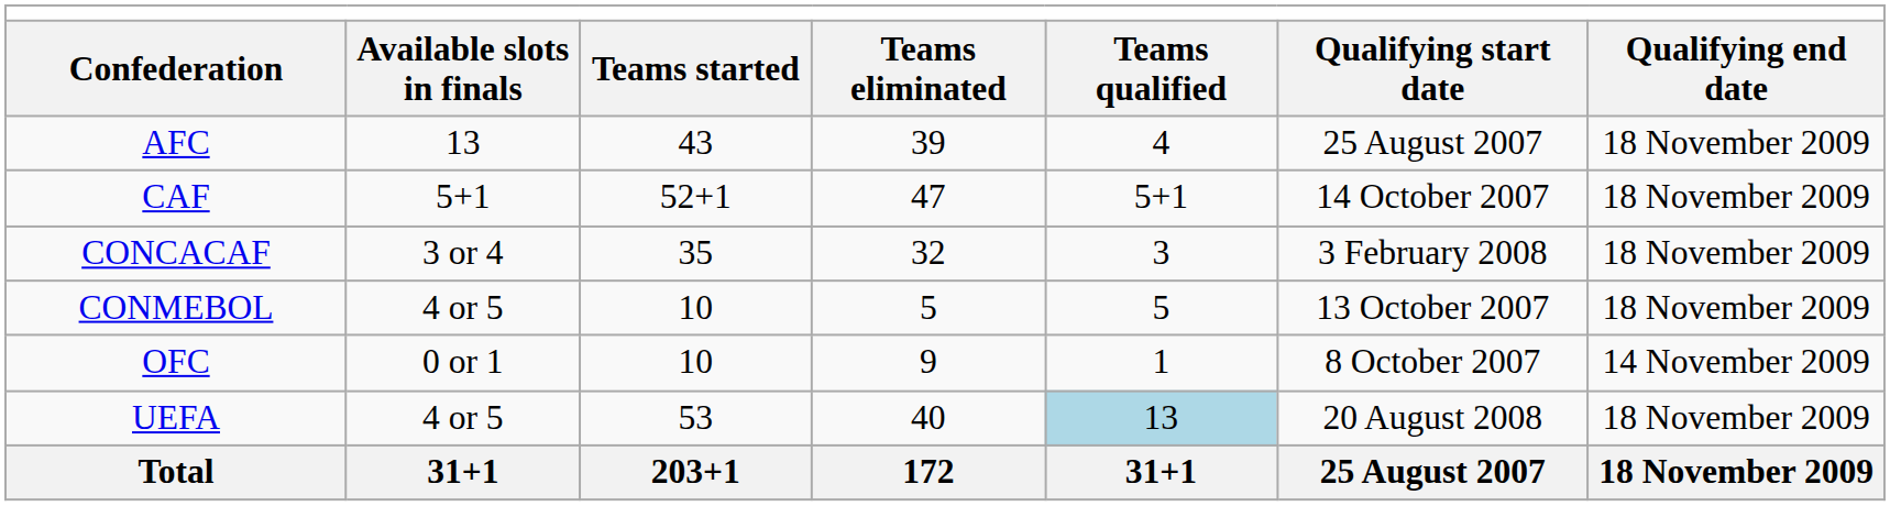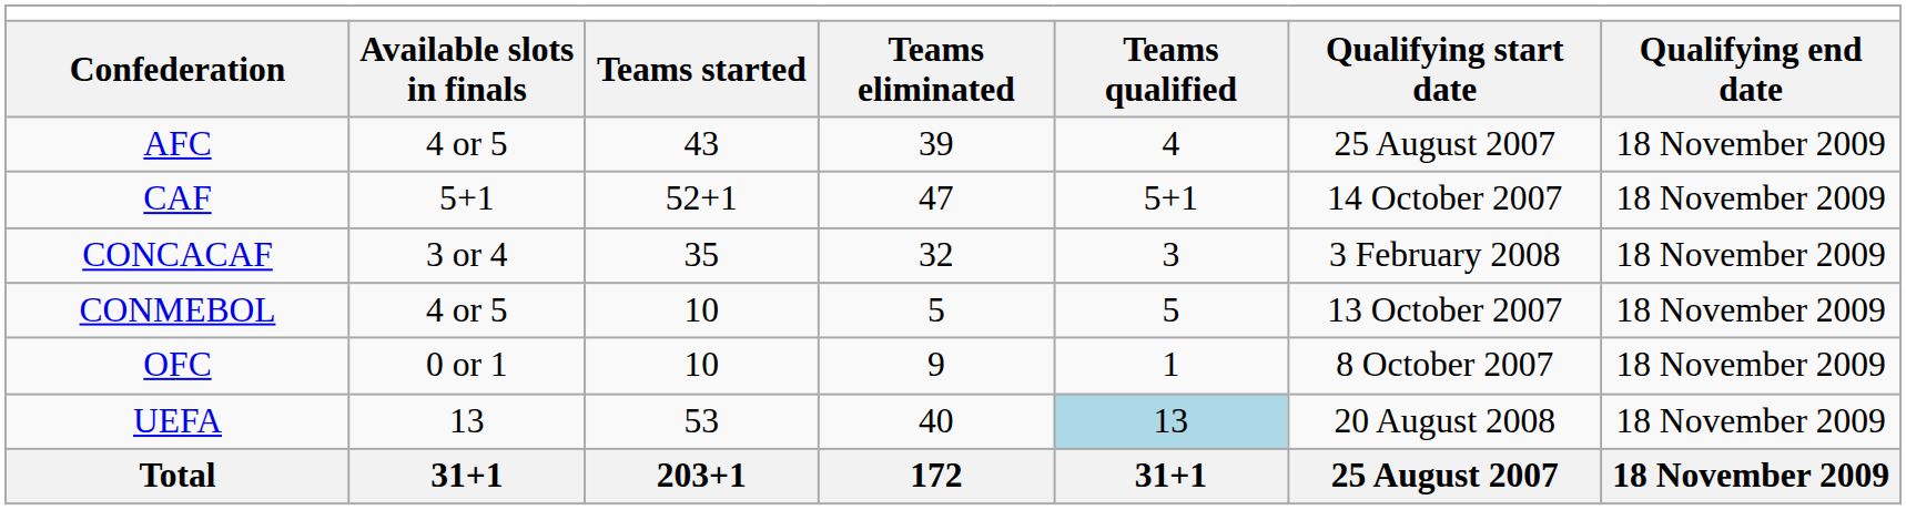AFC | column 2: 13 -> 4 or 5
OFC | column 7: 14 November 2009 -> 18 November 2009
UEFA | column 2: 4 or 5 -> 13
